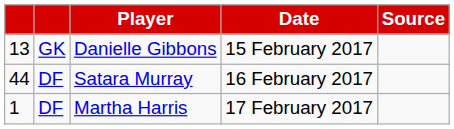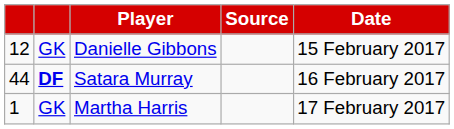columns swapped: Date <-> Source
Danielle Gibbons | column 1: 13 -> 12
Satara Murray | column 2: normal -> bold
Martha Harris | column 2: DF -> GK
